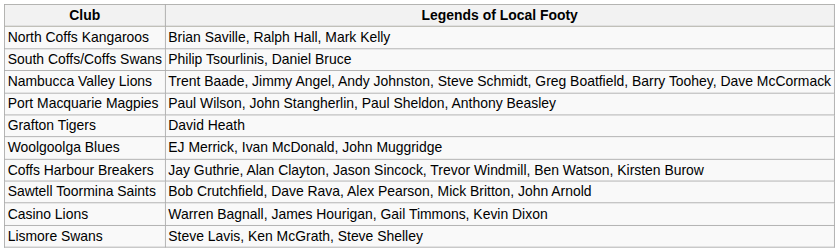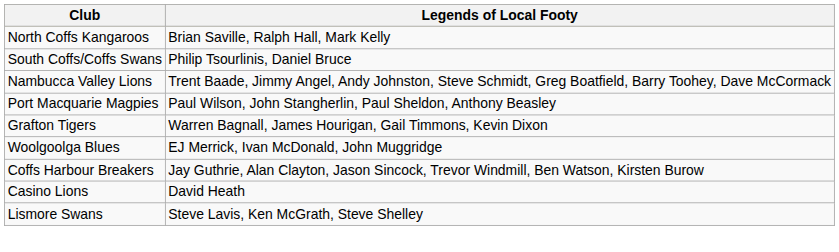Grafton Tigers | Legends of Local Footy: David Heath -> Warren Bagnall, James Hourigan, Gail Timmons, Kevin Dixon
- row: Sawtell Toormina Saints | Bob Crutchfield, Dave Rava, Alex Pearson, Mick Britton, John Arnold
Casino Lions | Legends of Local Footy: Warren Bagnall, James Hourigan, Gail Timmons, Kevin Dixon -> David Heath
